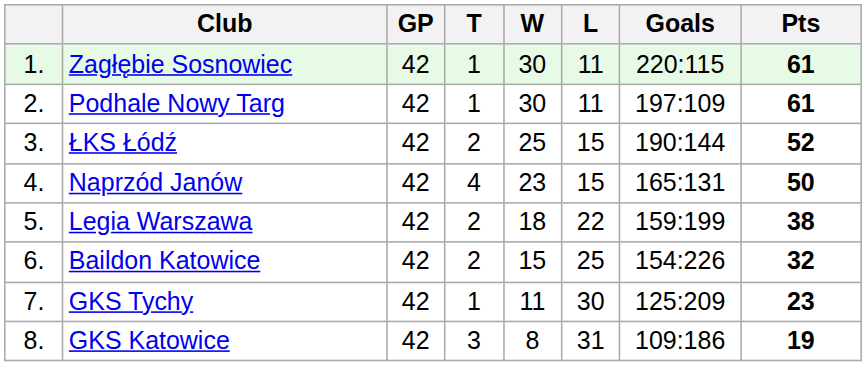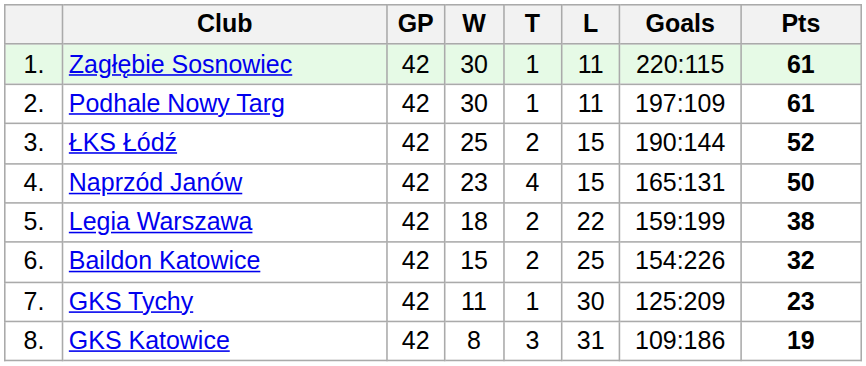columns swapped: W <-> T
